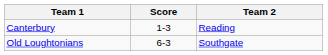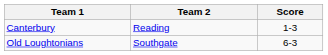columns swapped: Team 2 <-> Score
